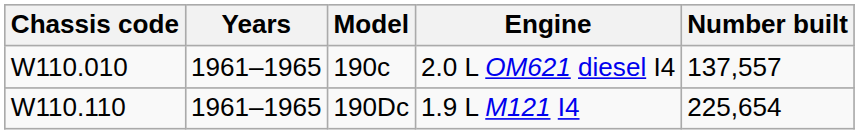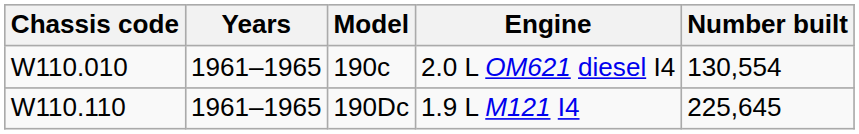190c | Number built: 137,557 -> 130,554
190Dc | Number built: 225,654 -> 225,645
